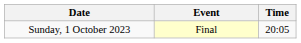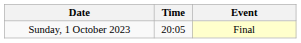columns swapped: Time <-> Event
